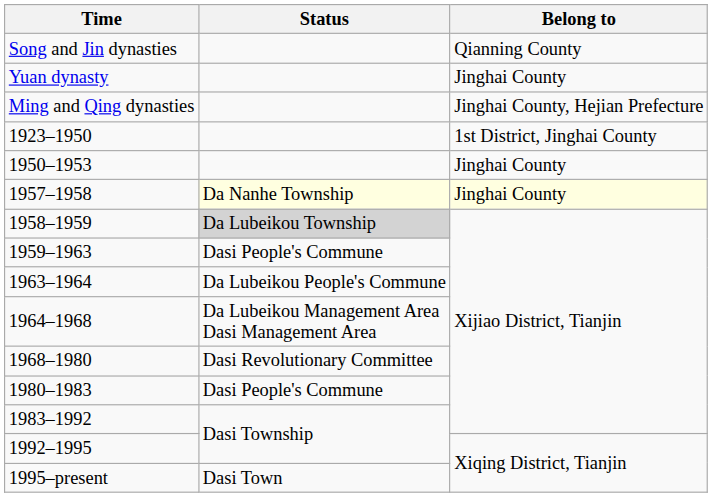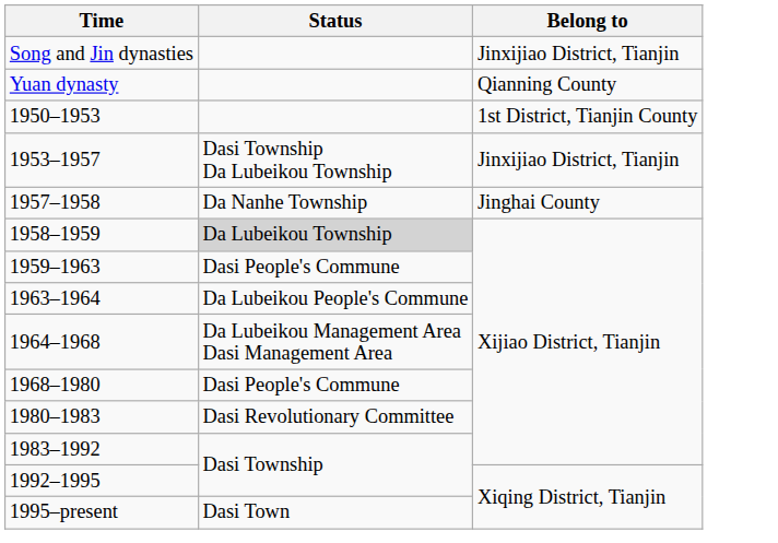Song and Jin dynasties | Belong to: Qianning County -> Jinxijiao District, Tianjin
Yuan dynasty | Belong to: Jinghai County -> Qianning County
- row: Ming and Qing dynasties | Jinghai County, Hejian Prefecture
- row: 1923–1950 | 1st District, Jinghai County
1950–1953 | Belong to: Jinghai County -> 1st District, Tianjin County
+ row: 1953–1957 | Dasi Township Da Lubeikou Township | Jinxijiao District, Tianjin
1957–1958 | Status: lightyellow background -> no background
1957–1958 | Belong to: lightyellow background -> no background
1968–1980 | Status: Dasi Revolutionary Committee -> Dasi People's Commune
1980–1983 | Status: Dasi People's Commune -> Dasi Revolutionary Committee
